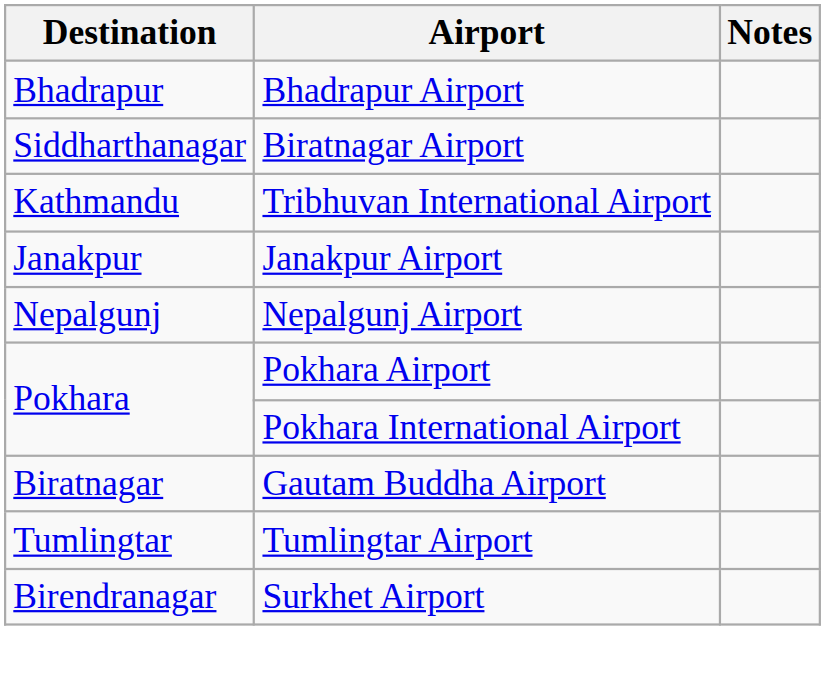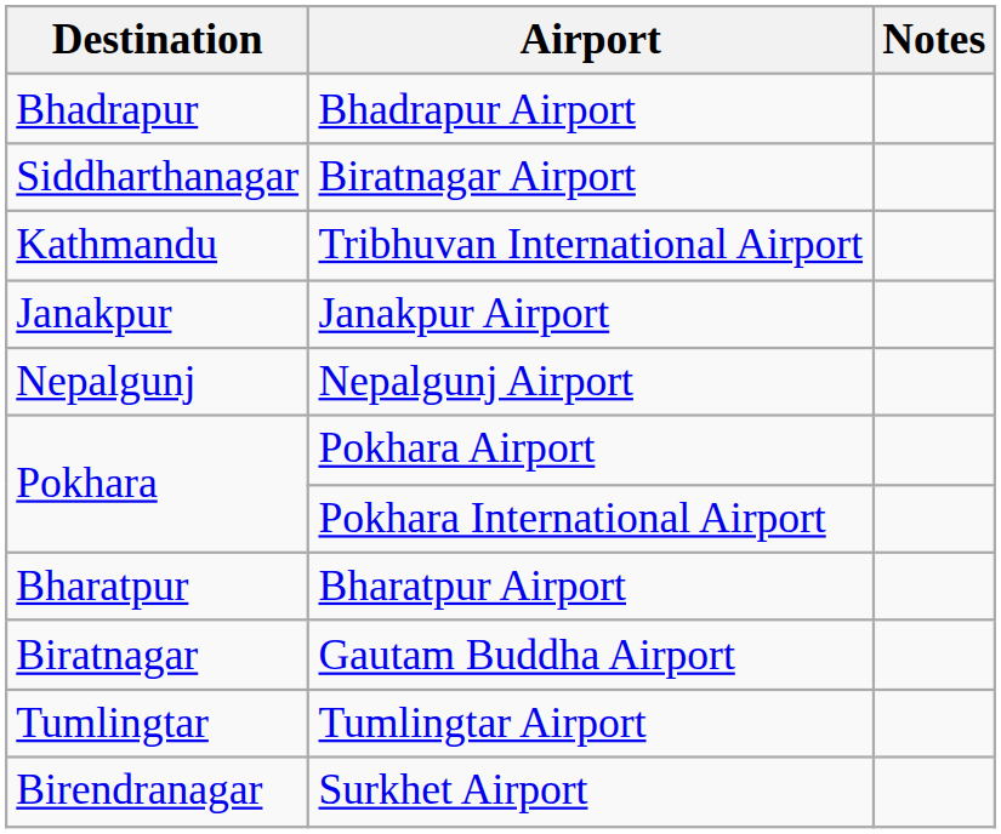+ row: Bharatpur | Bharatpur Airport
